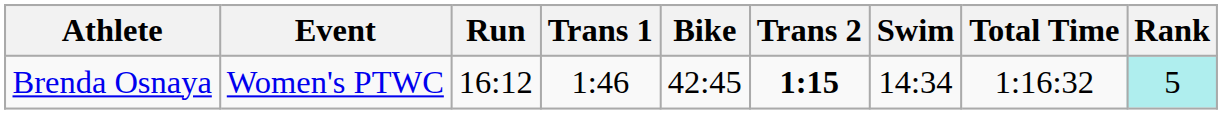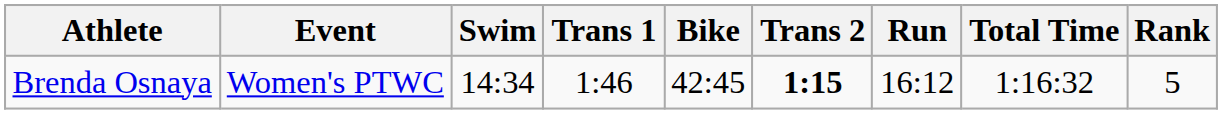columns swapped: Swim <-> Run
Brenda Osnaya | Rank: paleturquoise background -> no background
